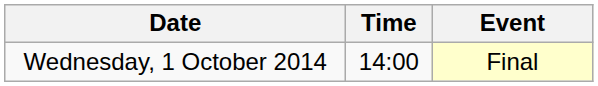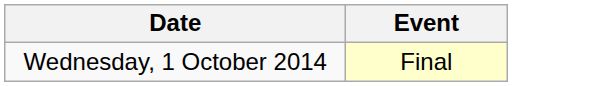- column: Time | 14:00
